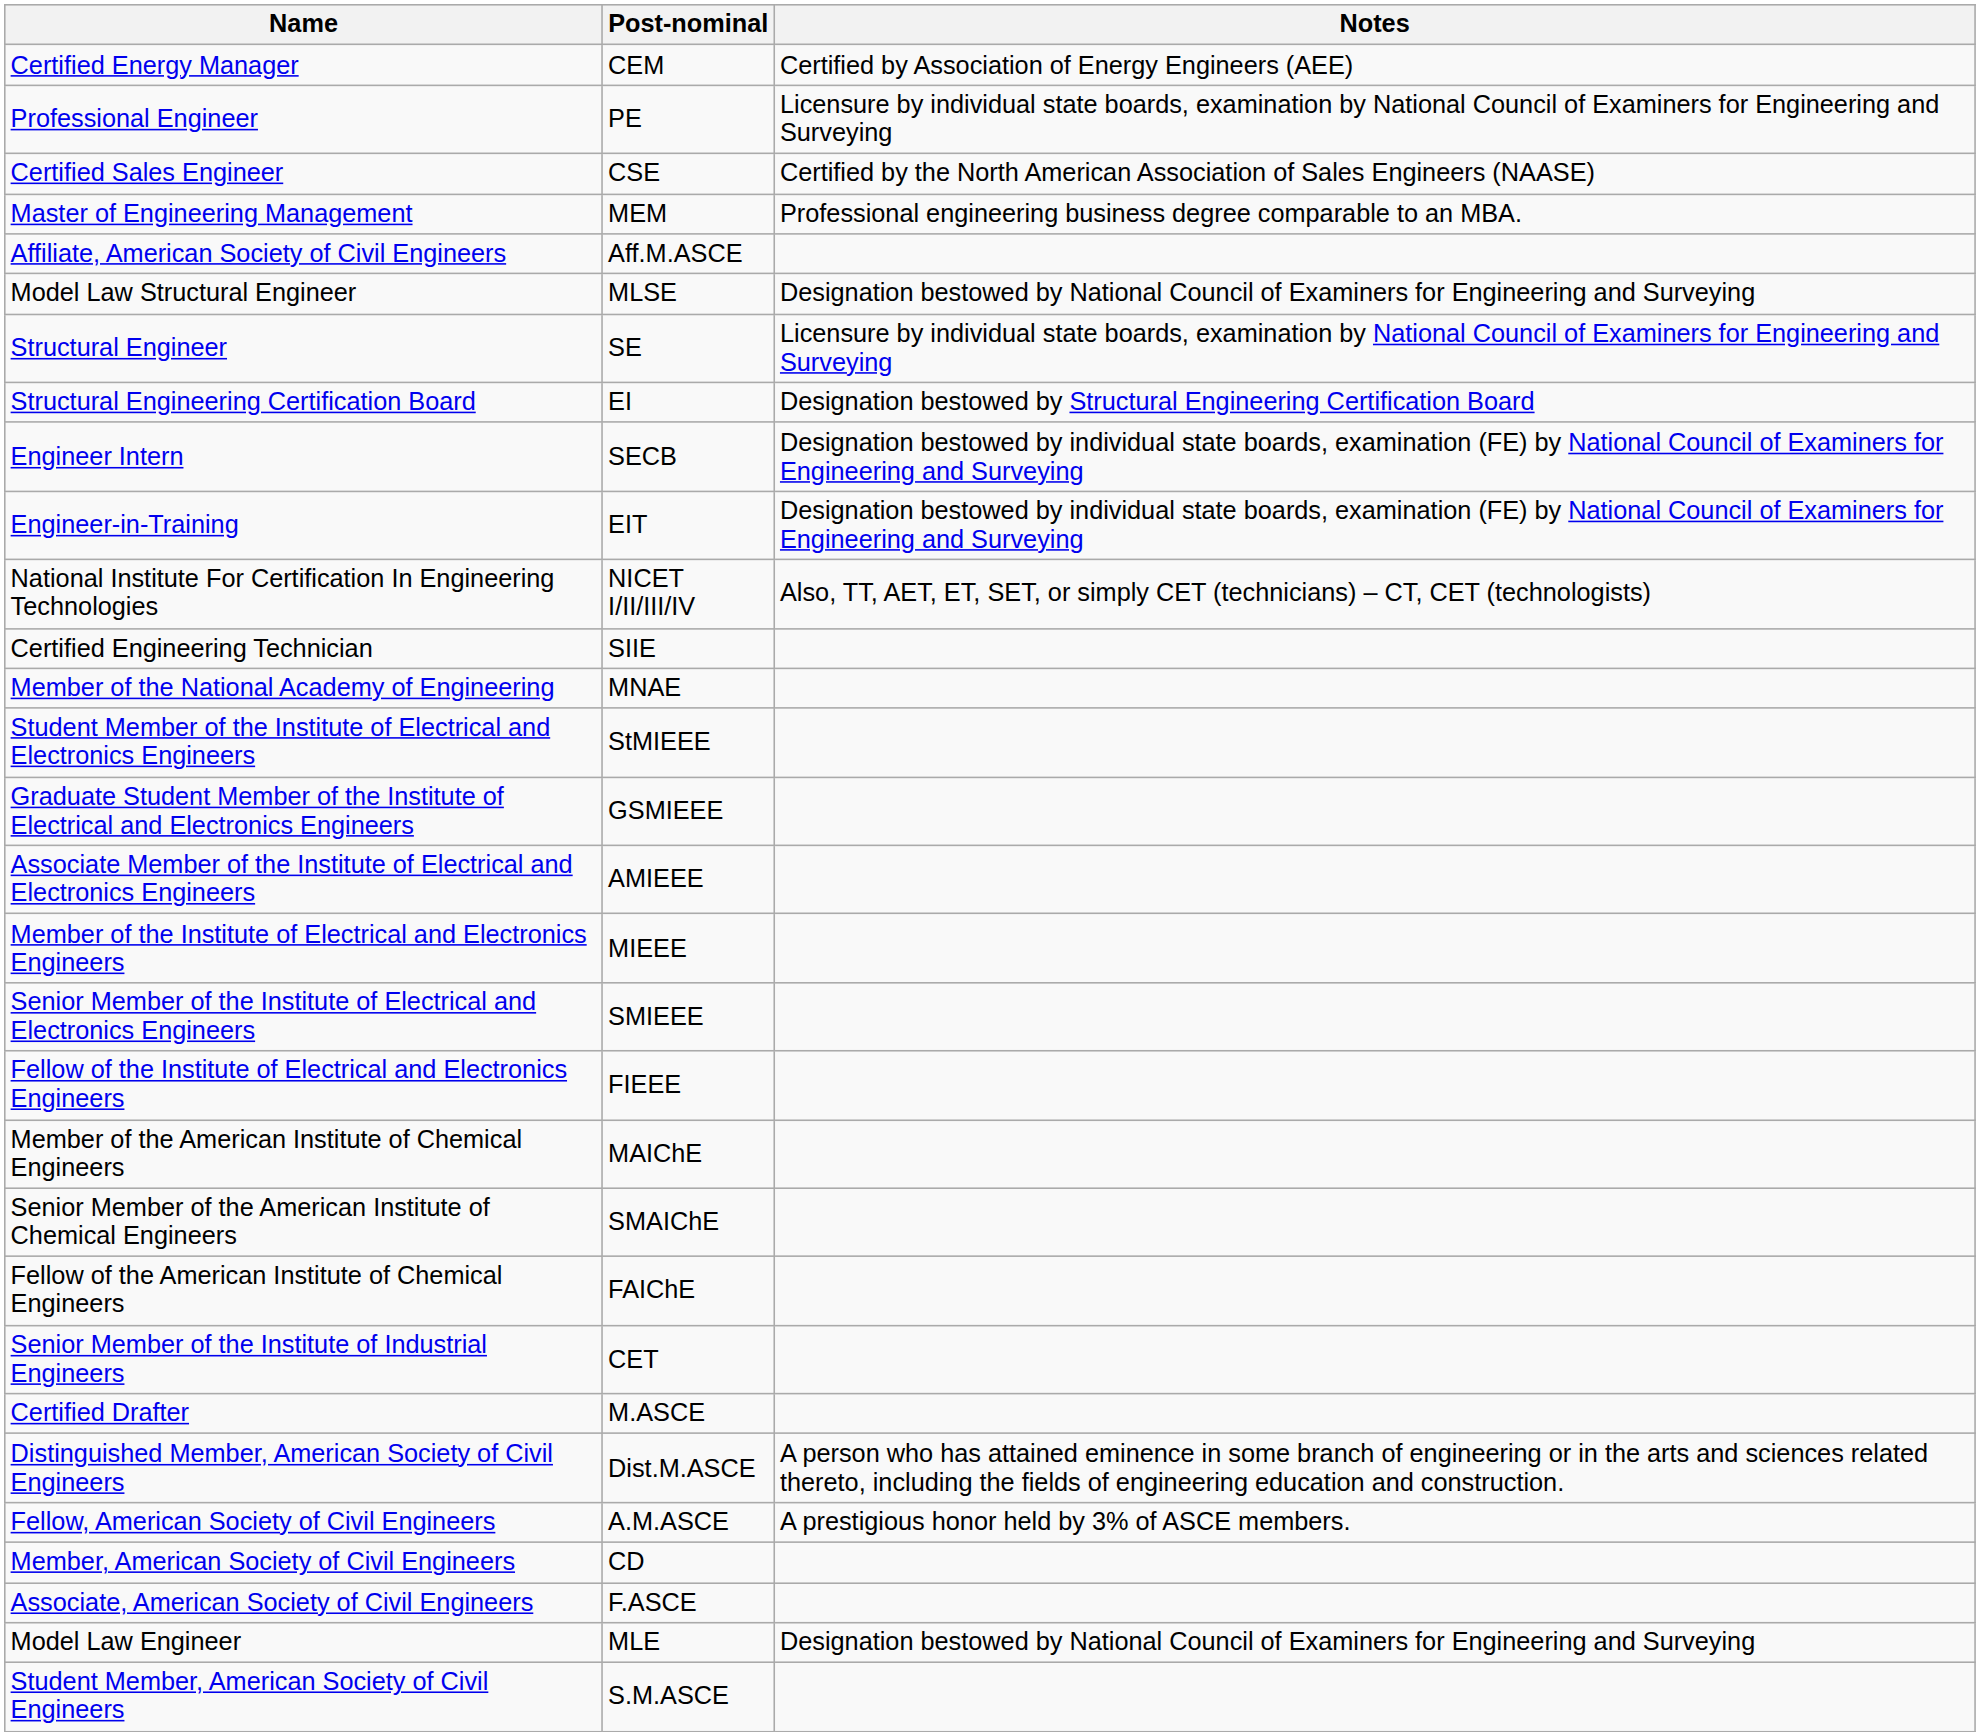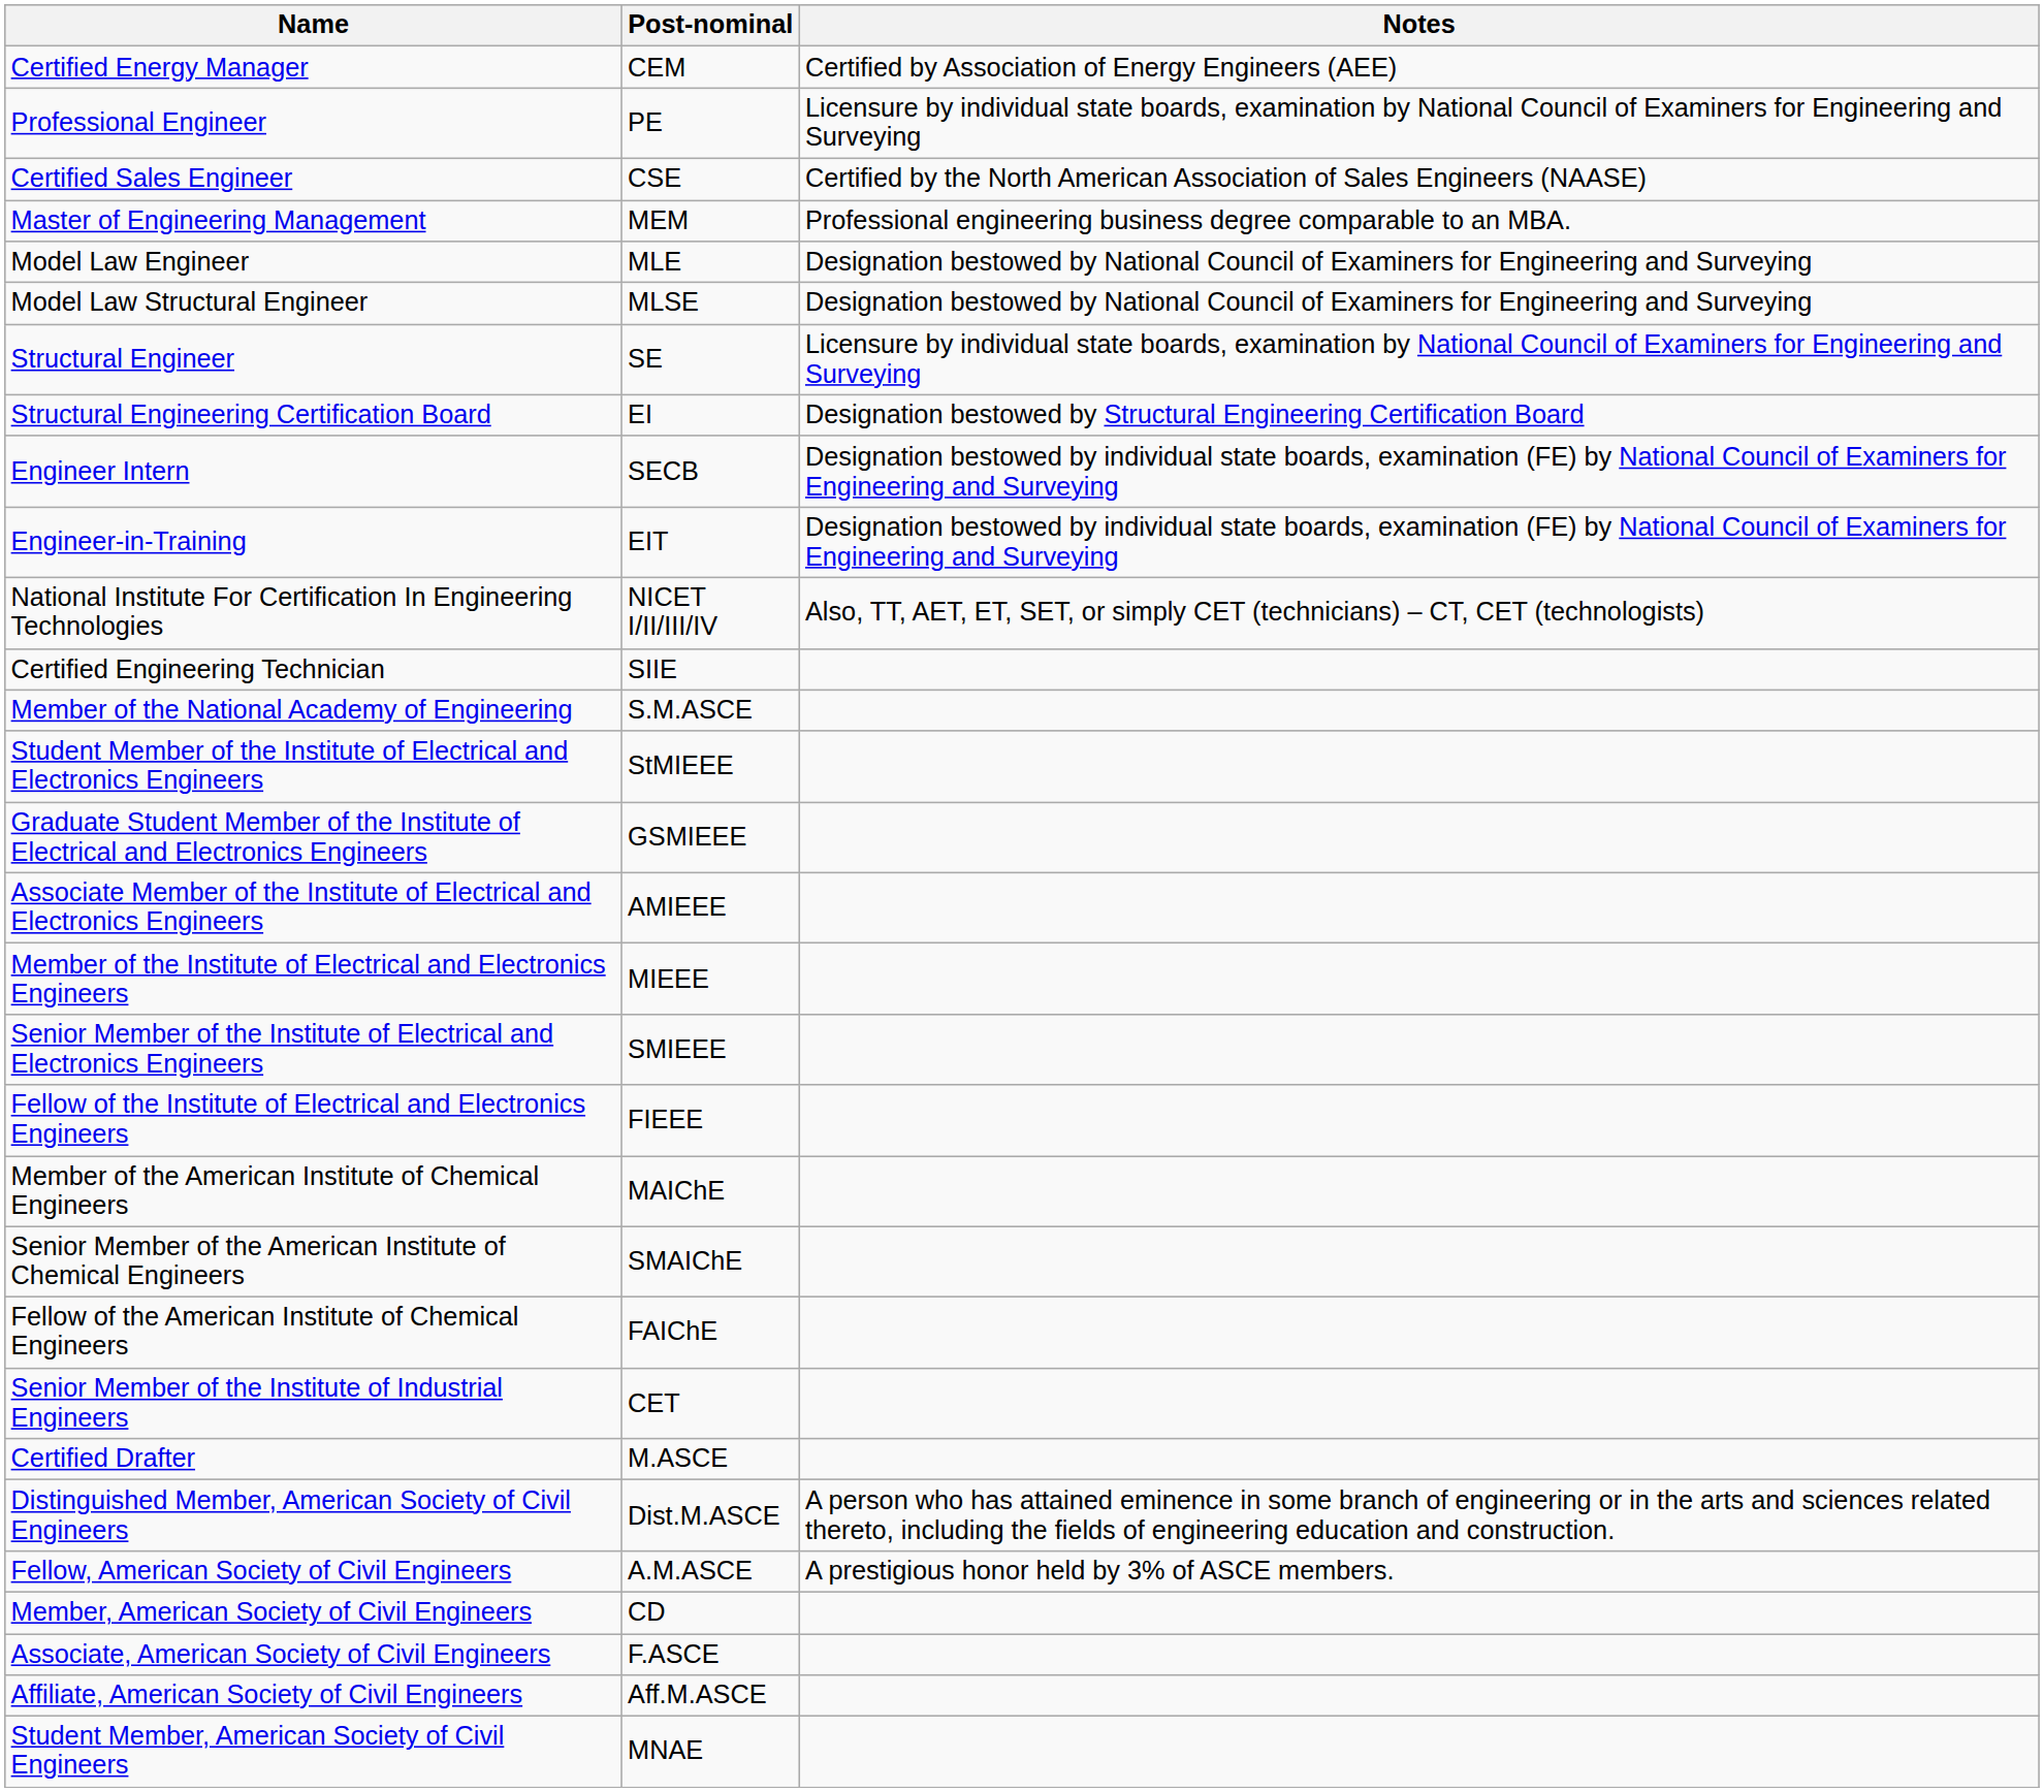rows swapped: Model Law Engineer <-> Affiliate, American Society of Civil Engineers
Member of the National Academy of Engineering | Post-nominal: MNAE -> S.M.ASCE
Student Member, American Society of Civil Engineers | Post-nominal: S.M.ASCE -> MNAE
